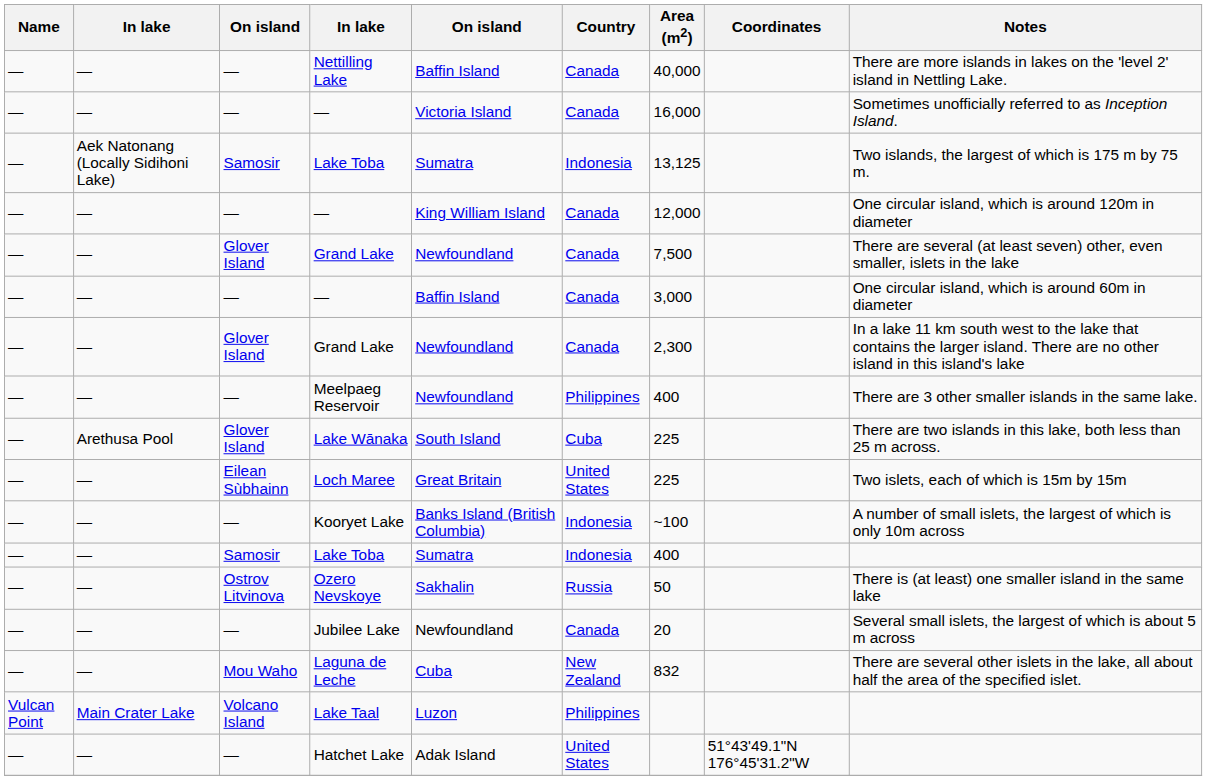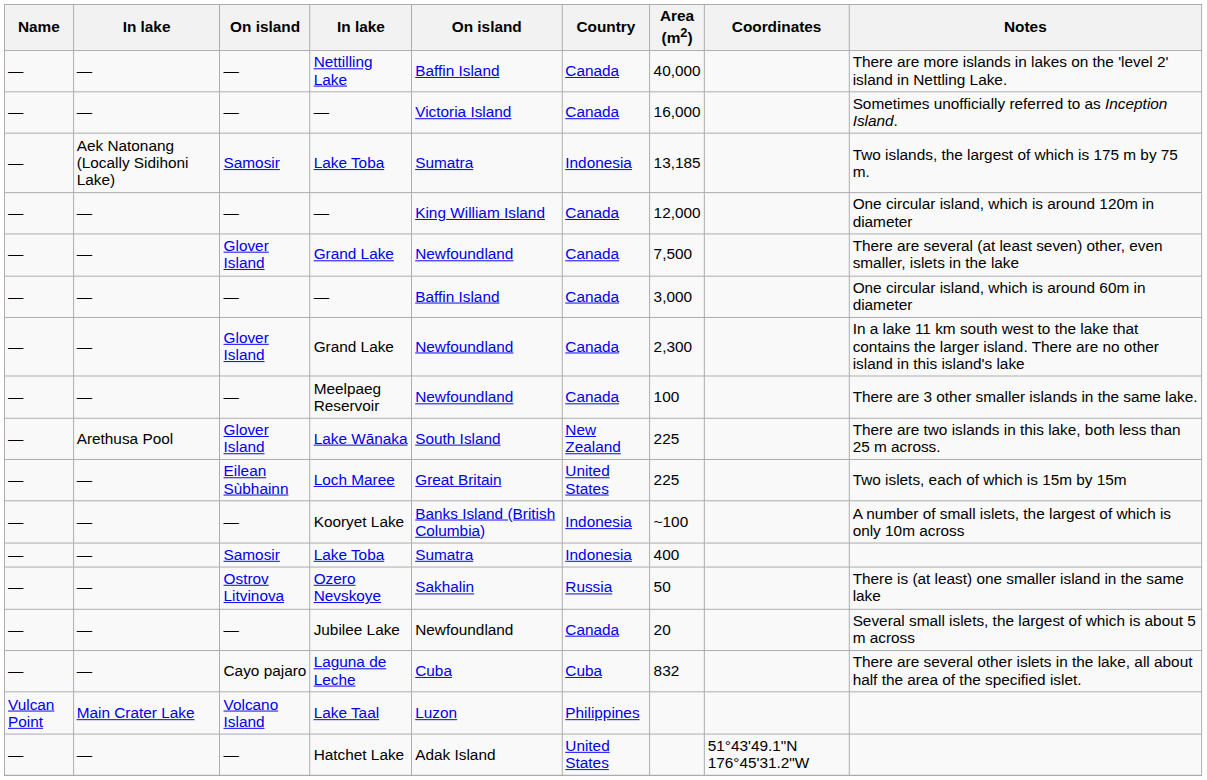Aek Natonang (Locally Sidihoni Lake) / Lake Toba | Area (m2): 13,125 -> 13,185
Meelpaeg Reservoir | Country: Philippines -> Canada
Meelpaeg Reservoir | Area (m2): 400 -> 100
Lake Wānaka | Country: Cuba -> New Zealand
Laguna de Leche | column 3: Mou Waho -> Cayo pajaro
Laguna de Leche | Country: New Zealand -> Cuba
